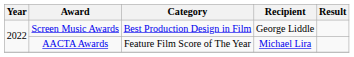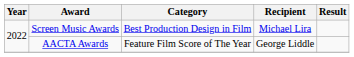Screen Music Awards | Recipient: George Liddle -> Michael Lira
AACTA Awards | Recipient: Michael Lira -> George Liddle
